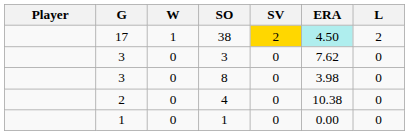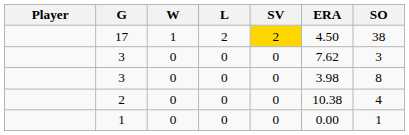columns swapped: L <-> SO
17 | ERA: paleturquoise background -> no background
